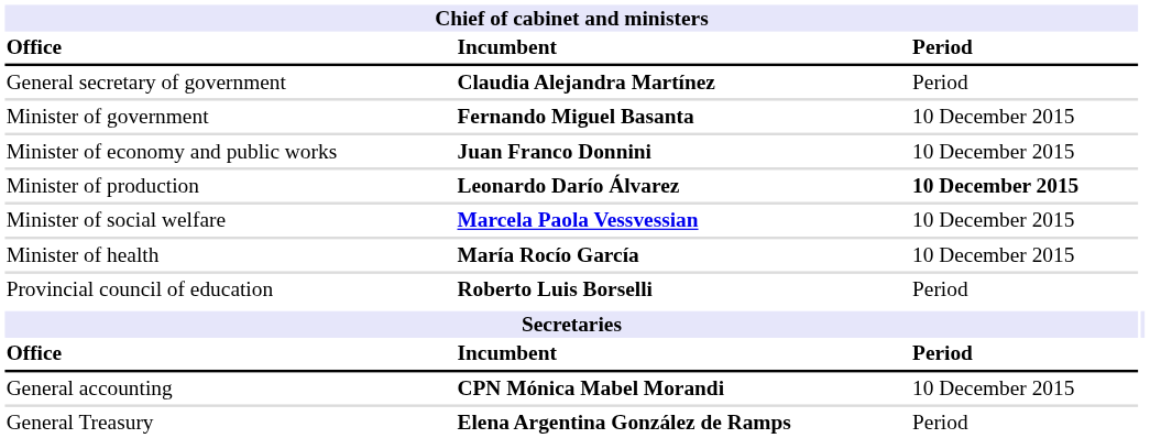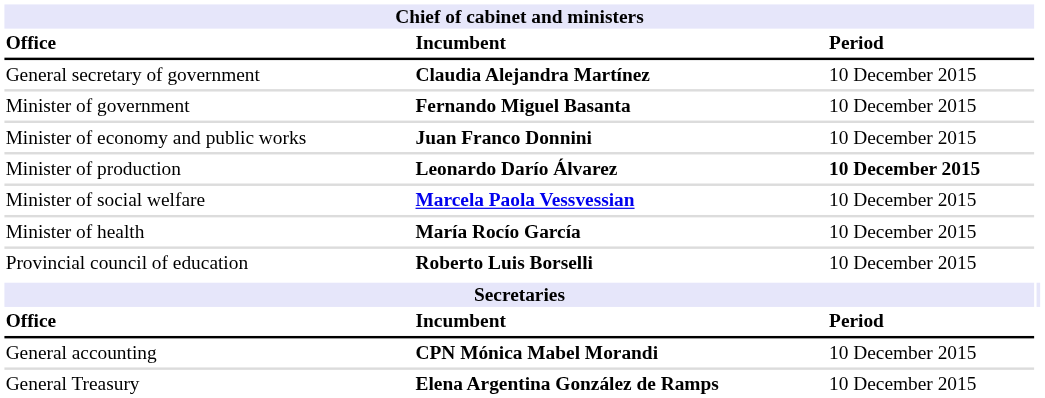General secretary of government | column 3: Period -> 10 December 2015
Provincial council of education | column 3: Period -> 10 December 2015
General Treasury | column 3: Period -> 10 December 2015
